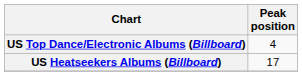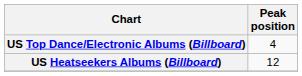US Heatseekers Albums (Billboard) | Peak position: 17 -> 12
